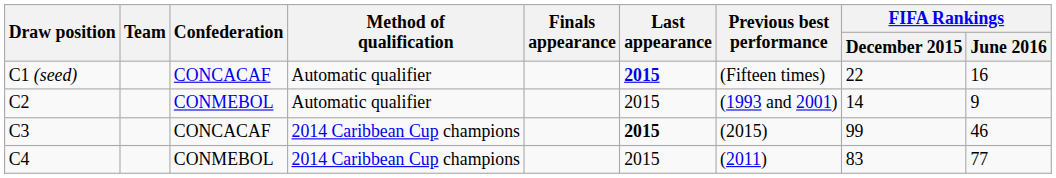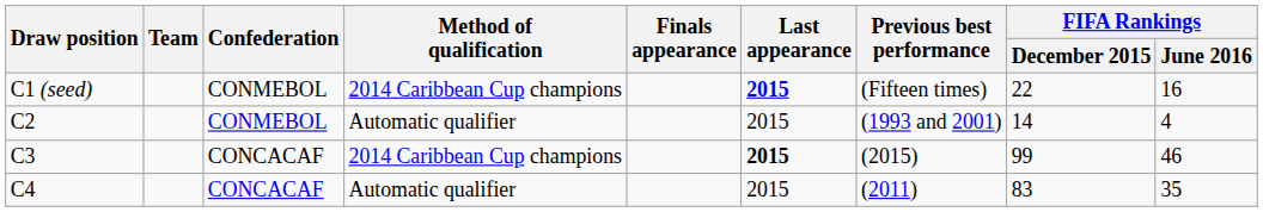C1 (seed) | Confederation: CONCACAF -> CONMEBOL
C1 (seed) | Method of qualification: Automatic qualifier -> 2014 Caribbean Cup champions
C2 | FIFA Rankings / June 2016: 9 -> 4
C4 | Confederation: CONMEBOL -> CONCACAF
C4 | Method of qualification: 2014 Caribbean Cup champions -> Automatic qualifier
C4 | FIFA Rankings / June 2016: 77 -> 35
